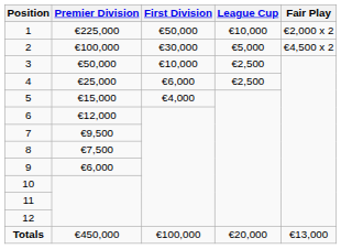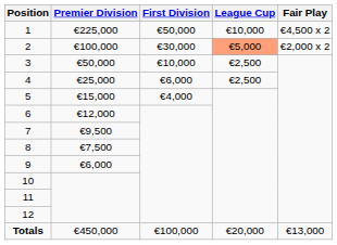1 | Fair Play: €2,000 x 2 -> €4,500 x 2
2 | League Cup: no background -> lightsalmon background
2 | Fair Play: €4,500 x 2 -> €2,000 x 2
